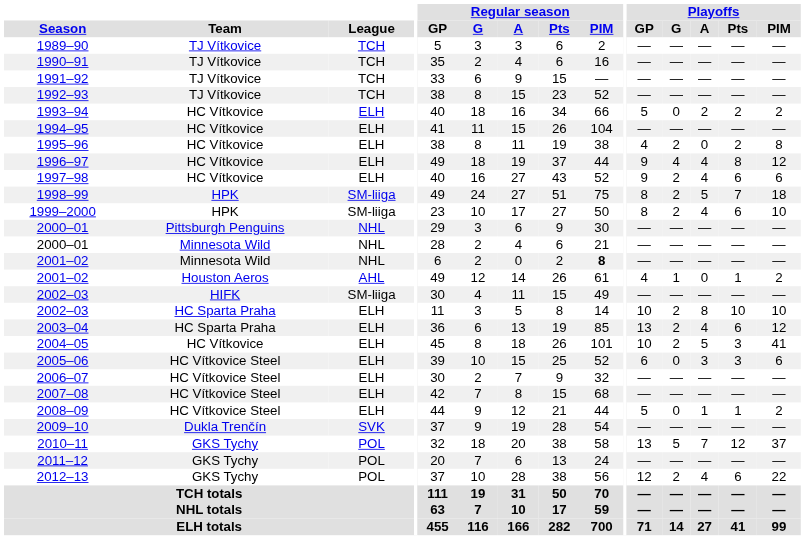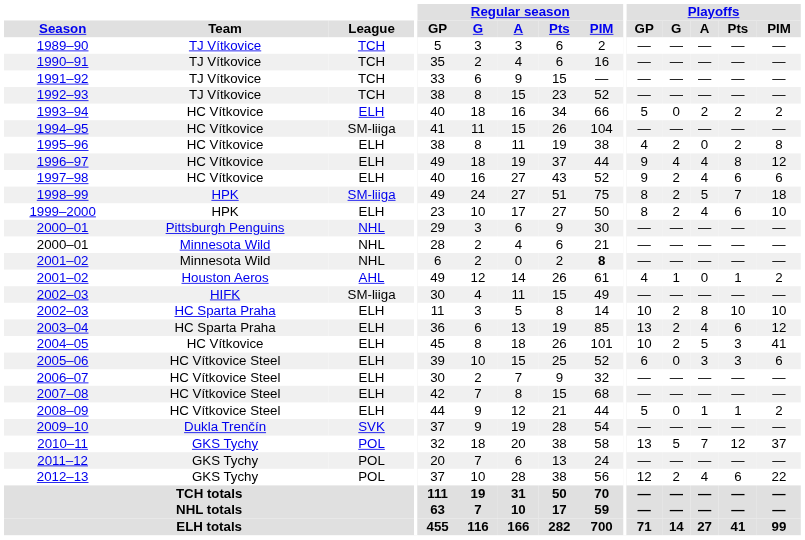1994–95 | League: ELH -> SM-liiga
1999–2000 | League: SM-liiga -> ELH
